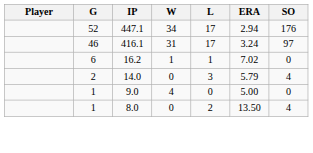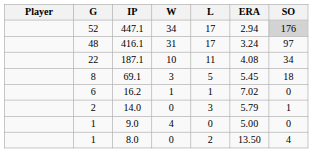447.1 | SO: no background -> lightgrey background
416.1 | G: 46 -> 48
+ row: 22 | 187.1 | 10 | 11 | 4.08 | 34
+ row: 8 | 69.1 | 3 | 5 | 5.45 | 18
14.0 | SO: 4 -> 1
